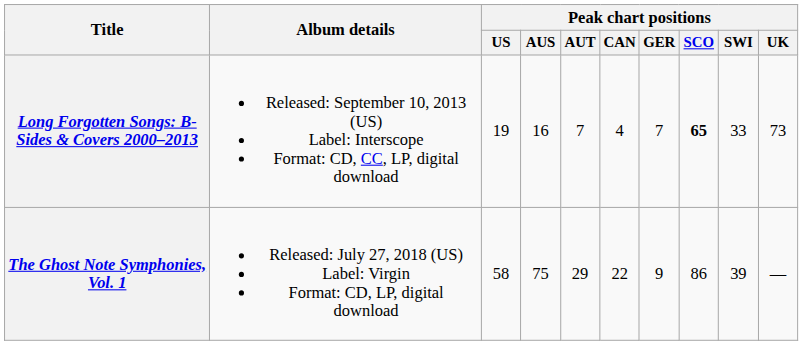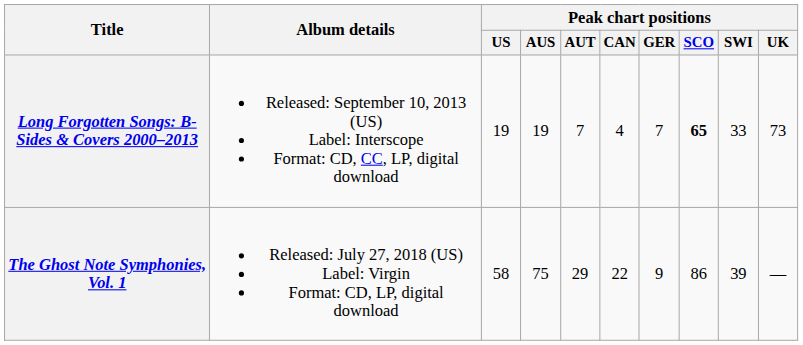Long Forgotten Songs: B-Sides & Covers 2000–2013 | Peak chart positions / AUS: 16 -> 19
